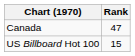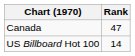US Billboard Hot 100 | Rank: 15 -> 14
